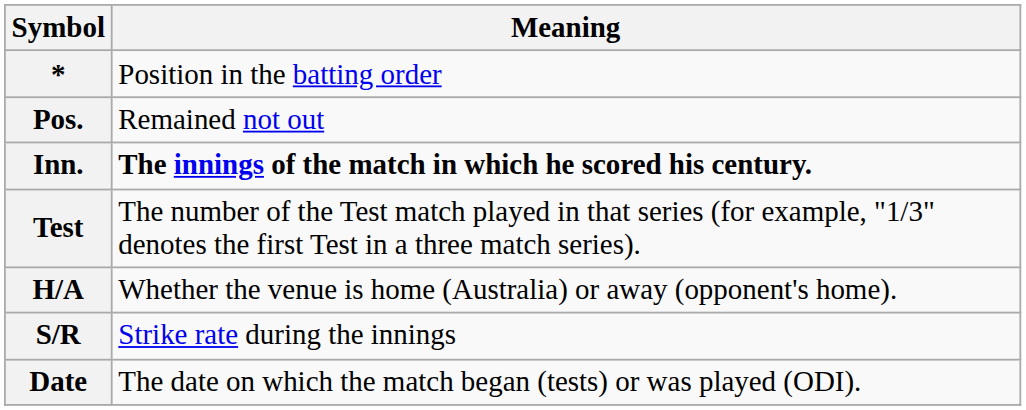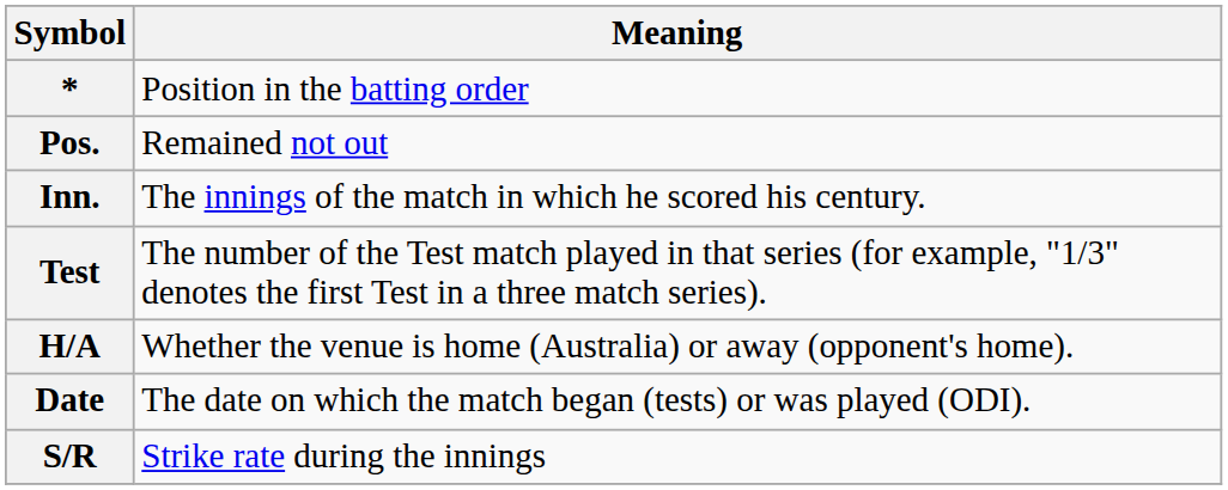Inn. | Meaning: bold -> normal
rows swapped: Date <-> S/R
